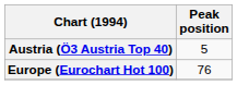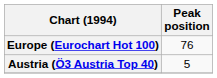rows swapped: Austria (Ö3 Austria Top 40) <-> Europe (Eurochart Hot 100)
